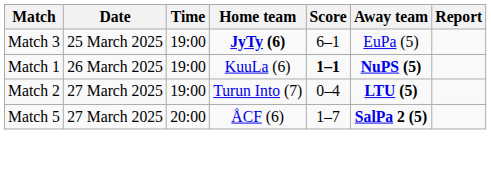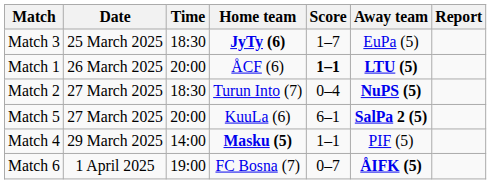Match 3 | Time: 19:00 -> 18:30
Match 3 | Score: 6–1 -> 1–7
Match 1 | Time: 19:00 -> 20:00
Match 1 | Home team: KuuLa (6) -> ÅCF (6)
Match 1 | Away team: NuPS (5) -> LTU (5)
Match 2 | Time: 19:00 -> 18:30
Match 2 | Away team: LTU (5) -> NuPS (5)
Match 5 | Home team: ÅCF (6) -> KuuLa (6)
Match 5 | Score: 1–7 -> 6–1
+ row: Match 4 | 29 March 2025 | 14:00 | Masku (5) | 1–1 | PIF (5)
+ row: Match 6 | 1 April 2025 | 19:00 | FC Bosna (7) | 0–7 | ÅIFK (5)
